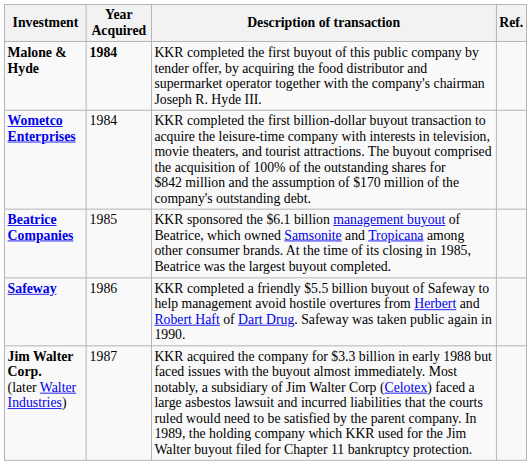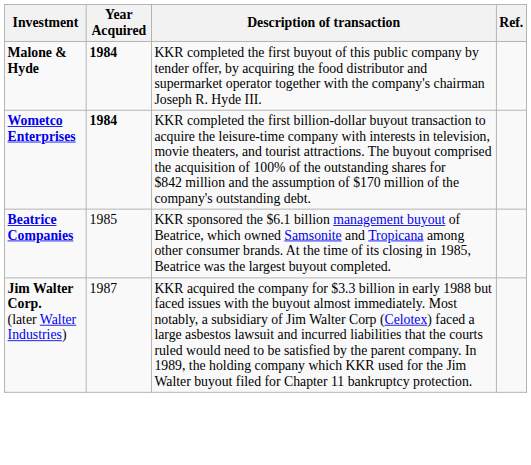Wometco Enterprises | Year Acquired: normal -> bold
- row: Safeway | 1986 | KKR completed a friendly $5.5 billion buyout of Safeway to help management avoid hostile overtures from Herbert and Robert Haft of Dart Drug. Safeway was taken public again in 1990.
